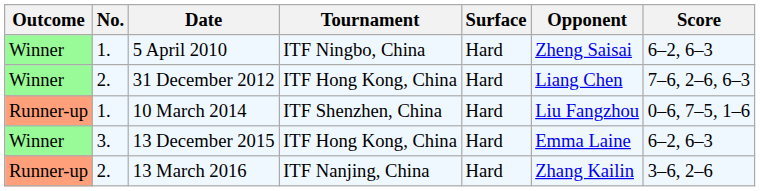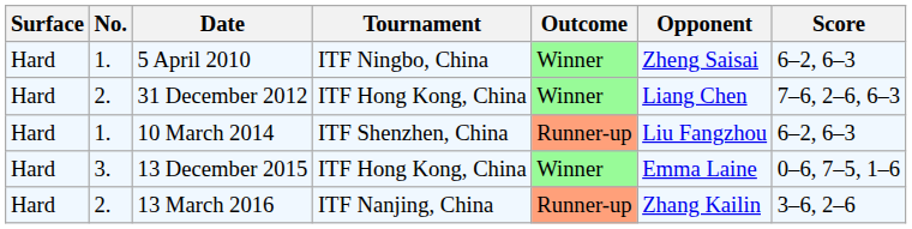columns swapped: Outcome <-> Surface
10 March 2014 | Score: 0–6, 7–5, 1–6 -> 6–2, 6–3
13 December 2015 | Score: 6–2, 6–3 -> 0–6, 7–5, 1–6
